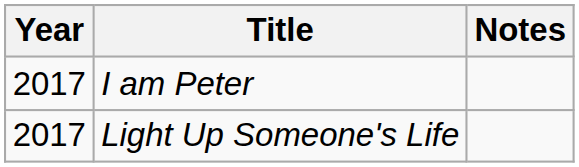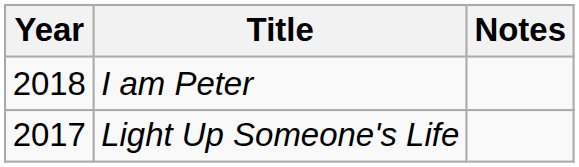I am Peter | Year: 2017 -> 2018
